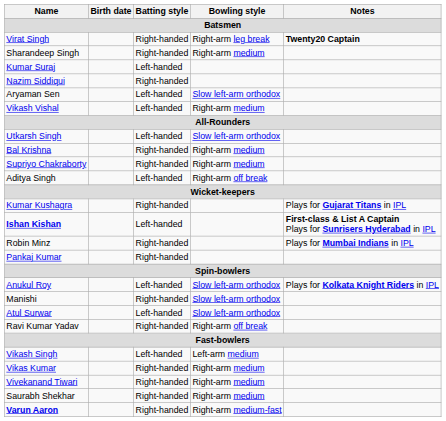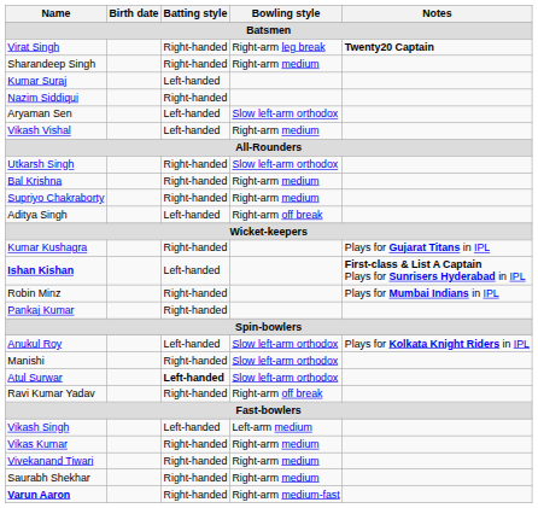Utkarsh Singh | Batting style: Left-handed -> Right-handed
Atul Surwar | Batting style: normal -> bold
